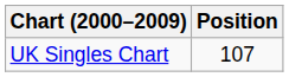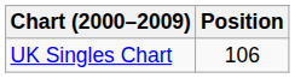UK Singles Chart | Position: 107 -> 106
